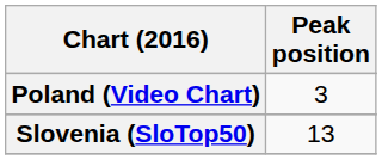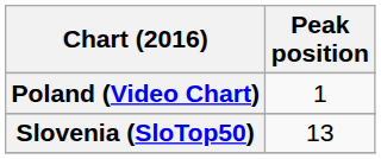Poland (Video Chart) | Peak position: 3 -> 1
